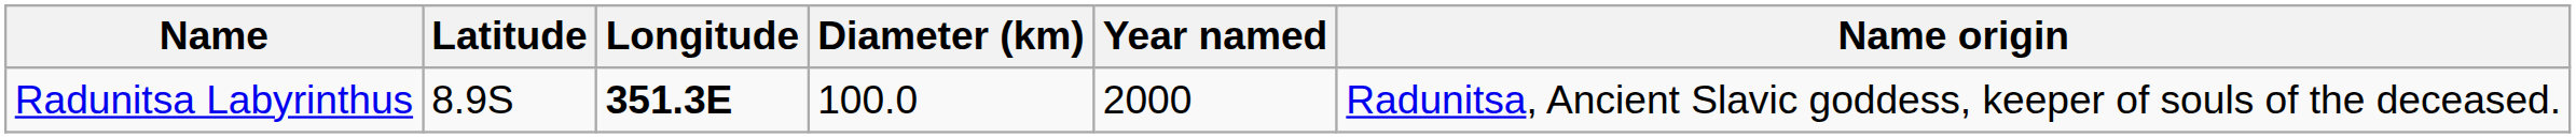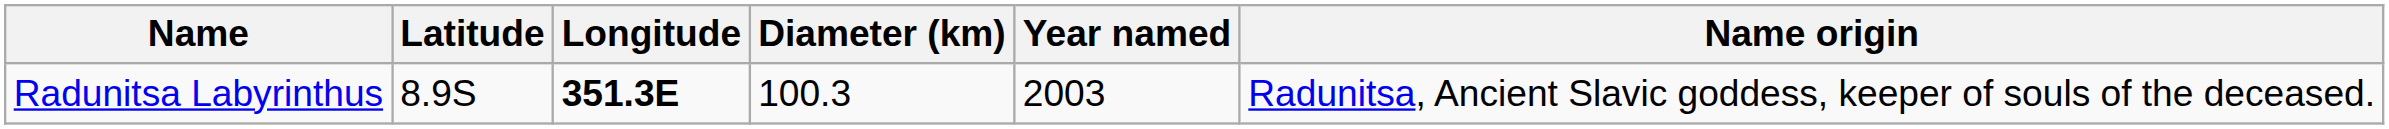Radunitsa Labyrinthus | Diameter (km): 100.0 -> 100.3
Radunitsa Labyrinthus | Year named: 2000 -> 2003
